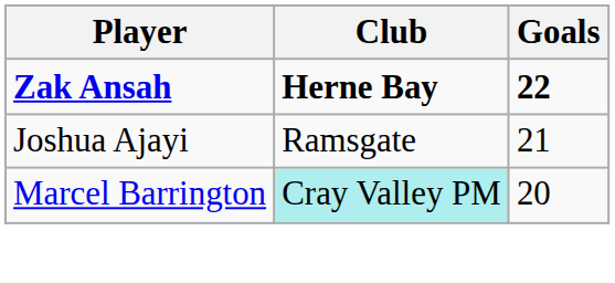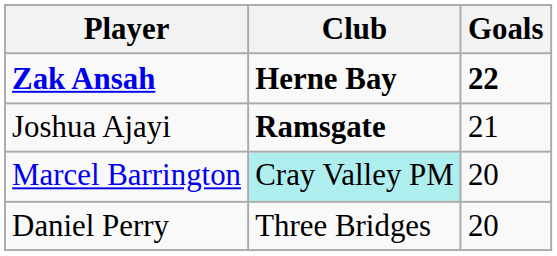Joshua Ajayi | Club: normal -> bold
+ row: Daniel Perry | Three Bridges | 20
